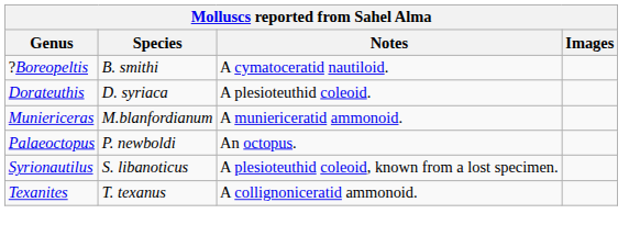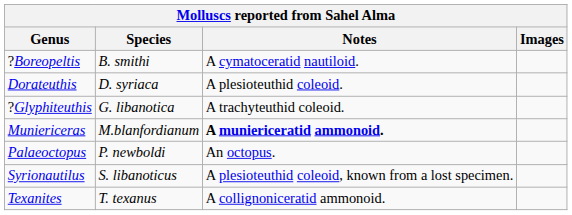+ row: ?Glyphiteuthis | G. libanotica | A trachyteuthid coleoid.
Muniericeras | Notes: normal -> bold
